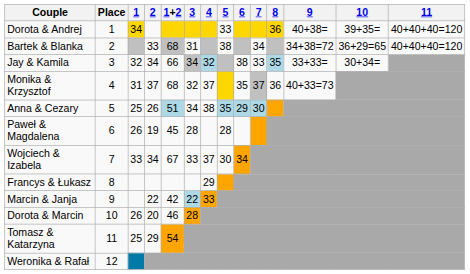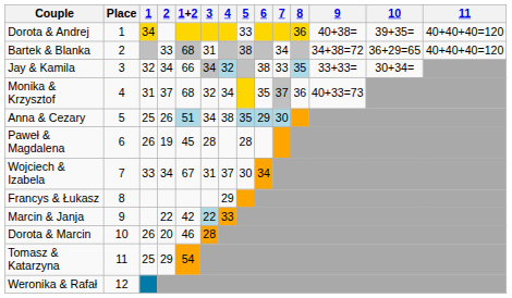Bartek & Blanka | 5: no background -> lightgrey background
Monika & Krzysztof | 4: 37 -> 34
Wojciech & Izabela | 3: 33 -> 31
